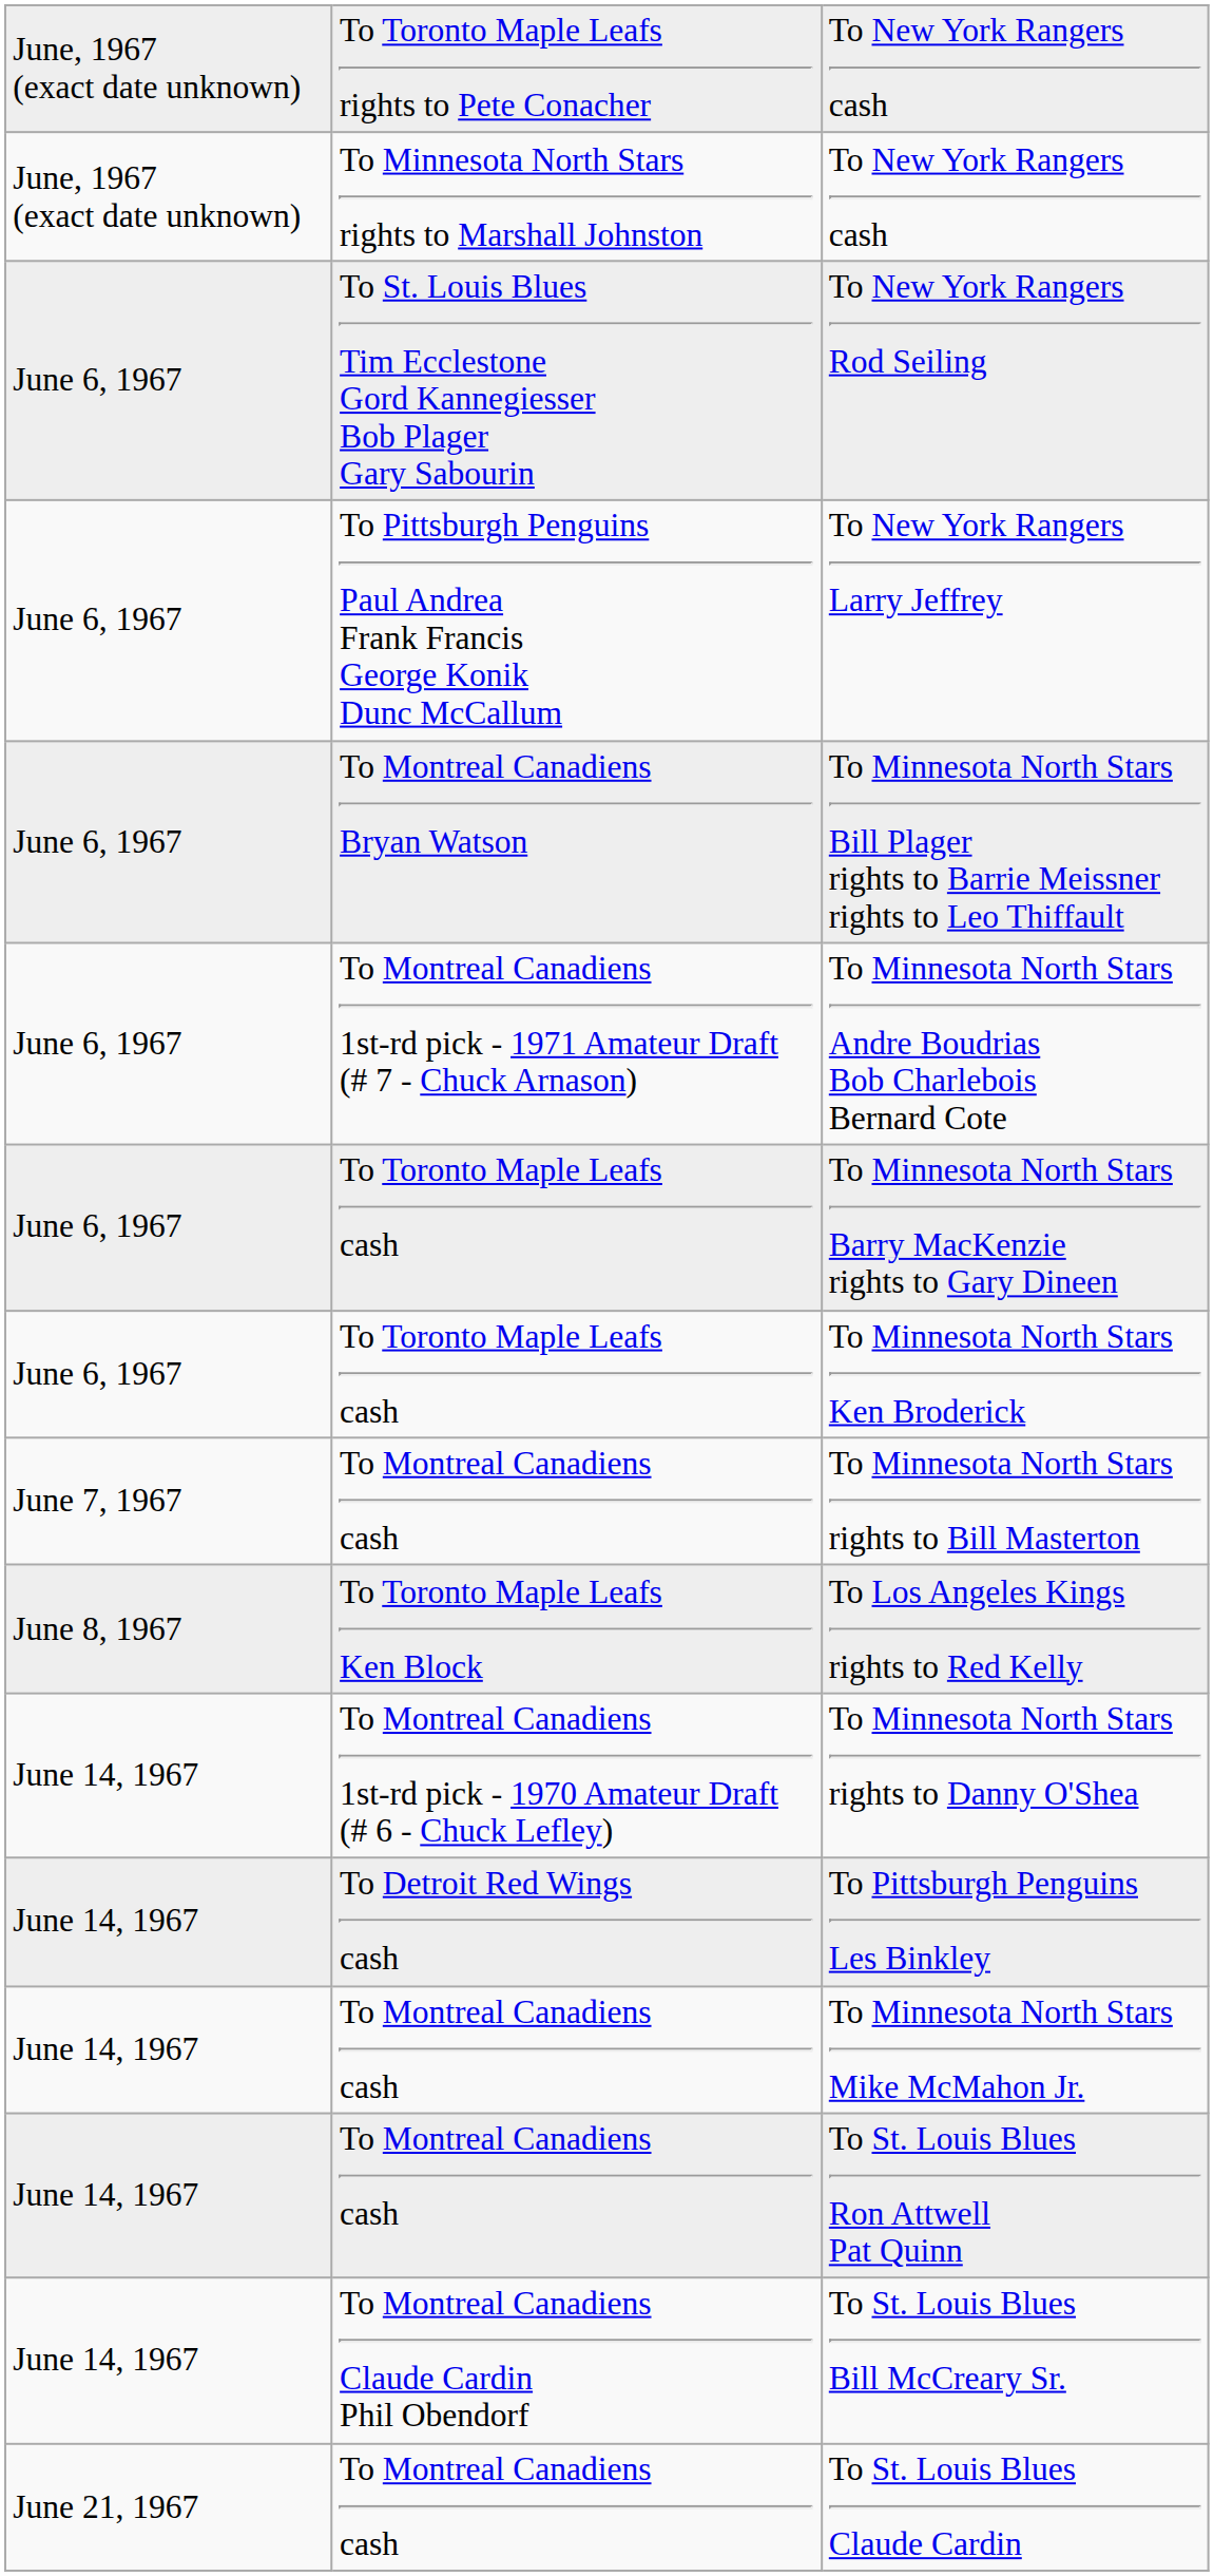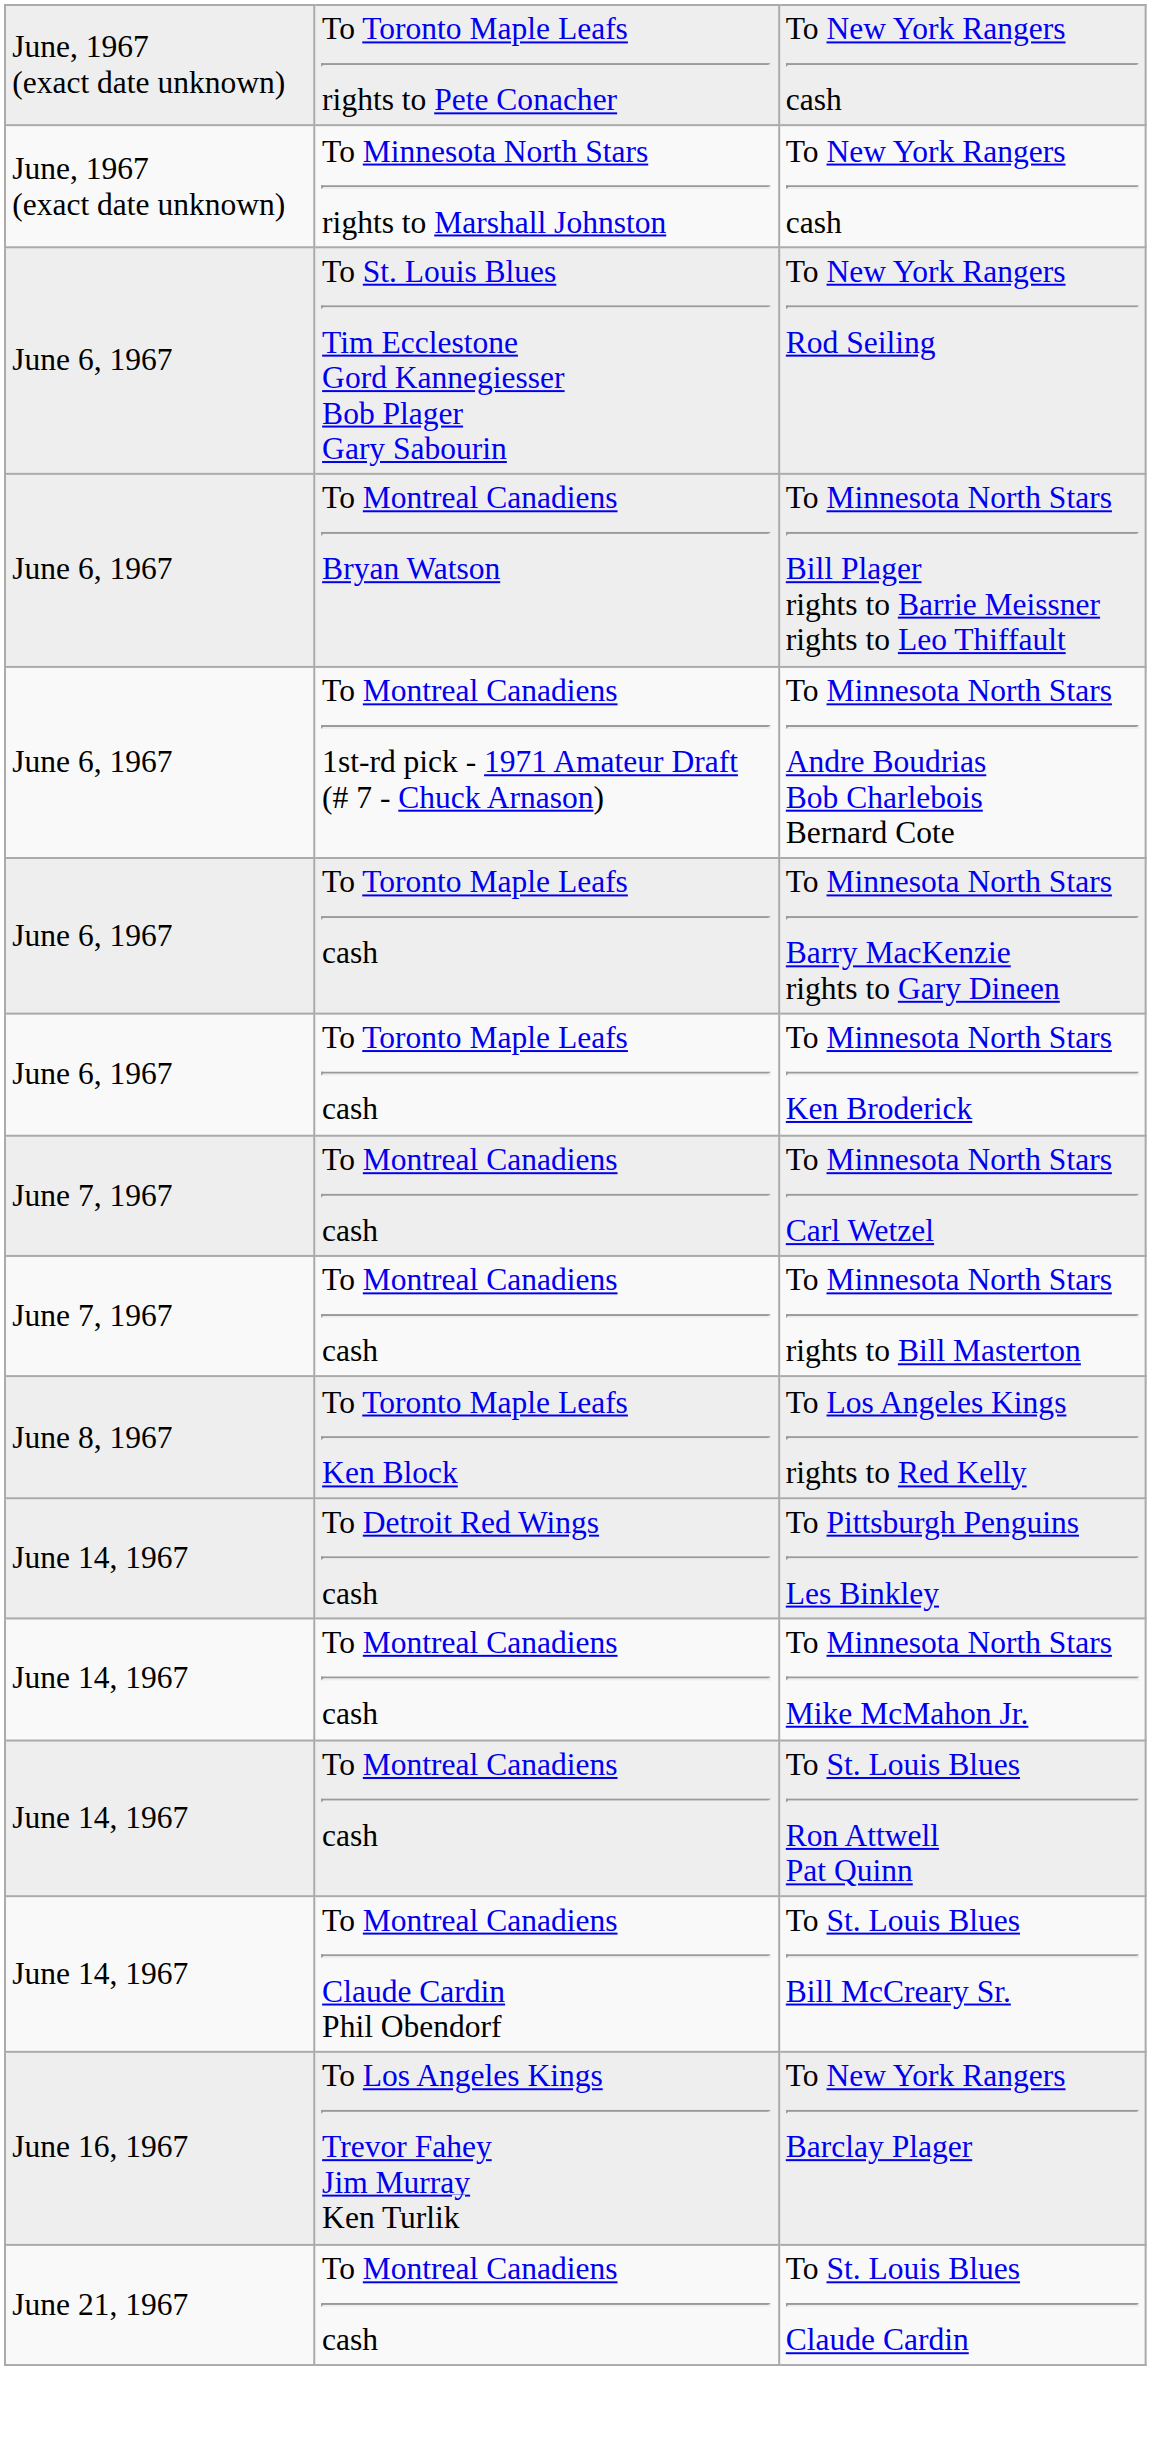- row: June 6, 1967 | To Pittsburgh Penguins Paul Andrea Frank Francis George Konik Dunc McCallum | To New York Rangers Larry Jeffrey
+ row: June 7, 1967 | To Montreal Canadiens cash | To Minnesota North Stars Carl Wetzel
- row: June 14, 1967 | To Montreal Canadiens 1st-rd pick - 1970 Amateur Draft (# 6 - Chuck Lefley) | To Minnesota North Stars rights to Danny O'Shea
+ row: June 16, 1967 | To Los Angeles Kings Trevor Fahey Jim Murray Ken Turlik | To New York Rangers Barclay Plager
